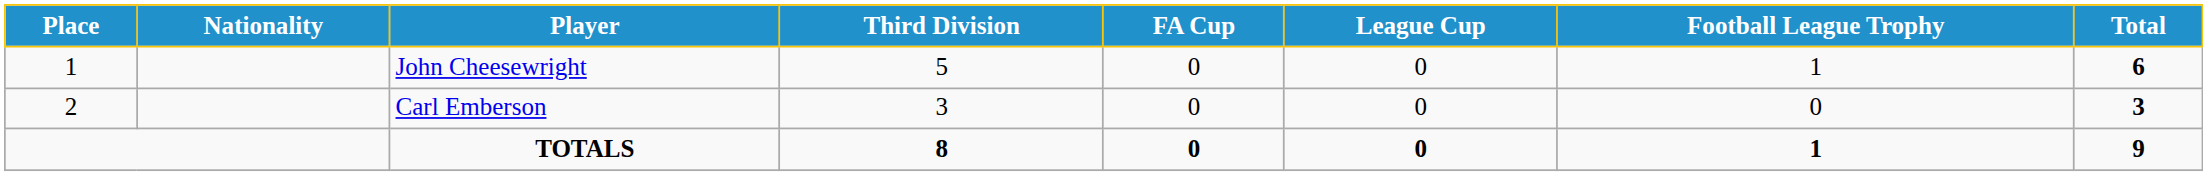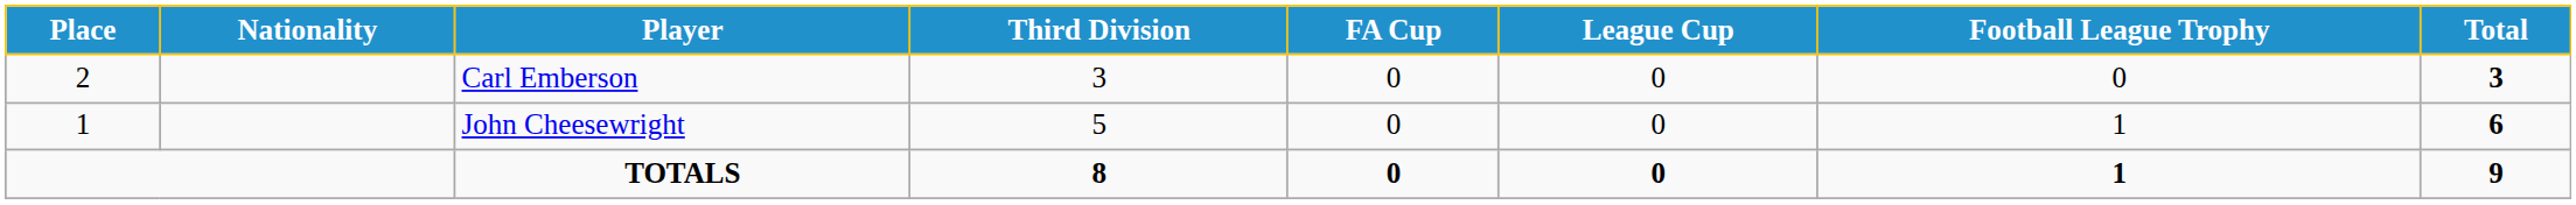rows swapped: John Cheesewright <-> Carl Emberson
